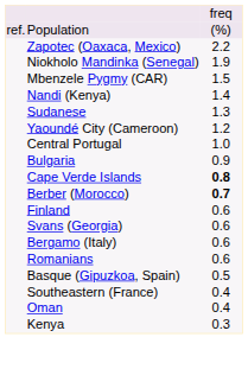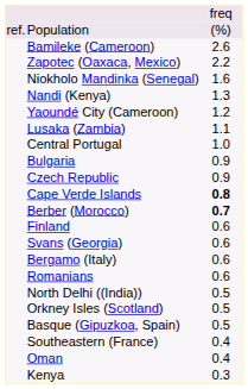+ row: Bamileke (Cameroon) | 2.6
Niokholo Mandinka (Senegal) | column 3: 1.9 -> 1.6
- row: Mbenzele Pygmy (CAR) | 1.5
Nandi (Kenya) | column 3: 1.4 -> 1.3
- row: Sudanese | 1.3
+ row: Lusaka (Zambia) | 1.1
+ row: Czech Republic | 0.9
+ row: North Delhi ((India)) | 0.5
+ row: Orkney Isles (Scotland) | 0.5
